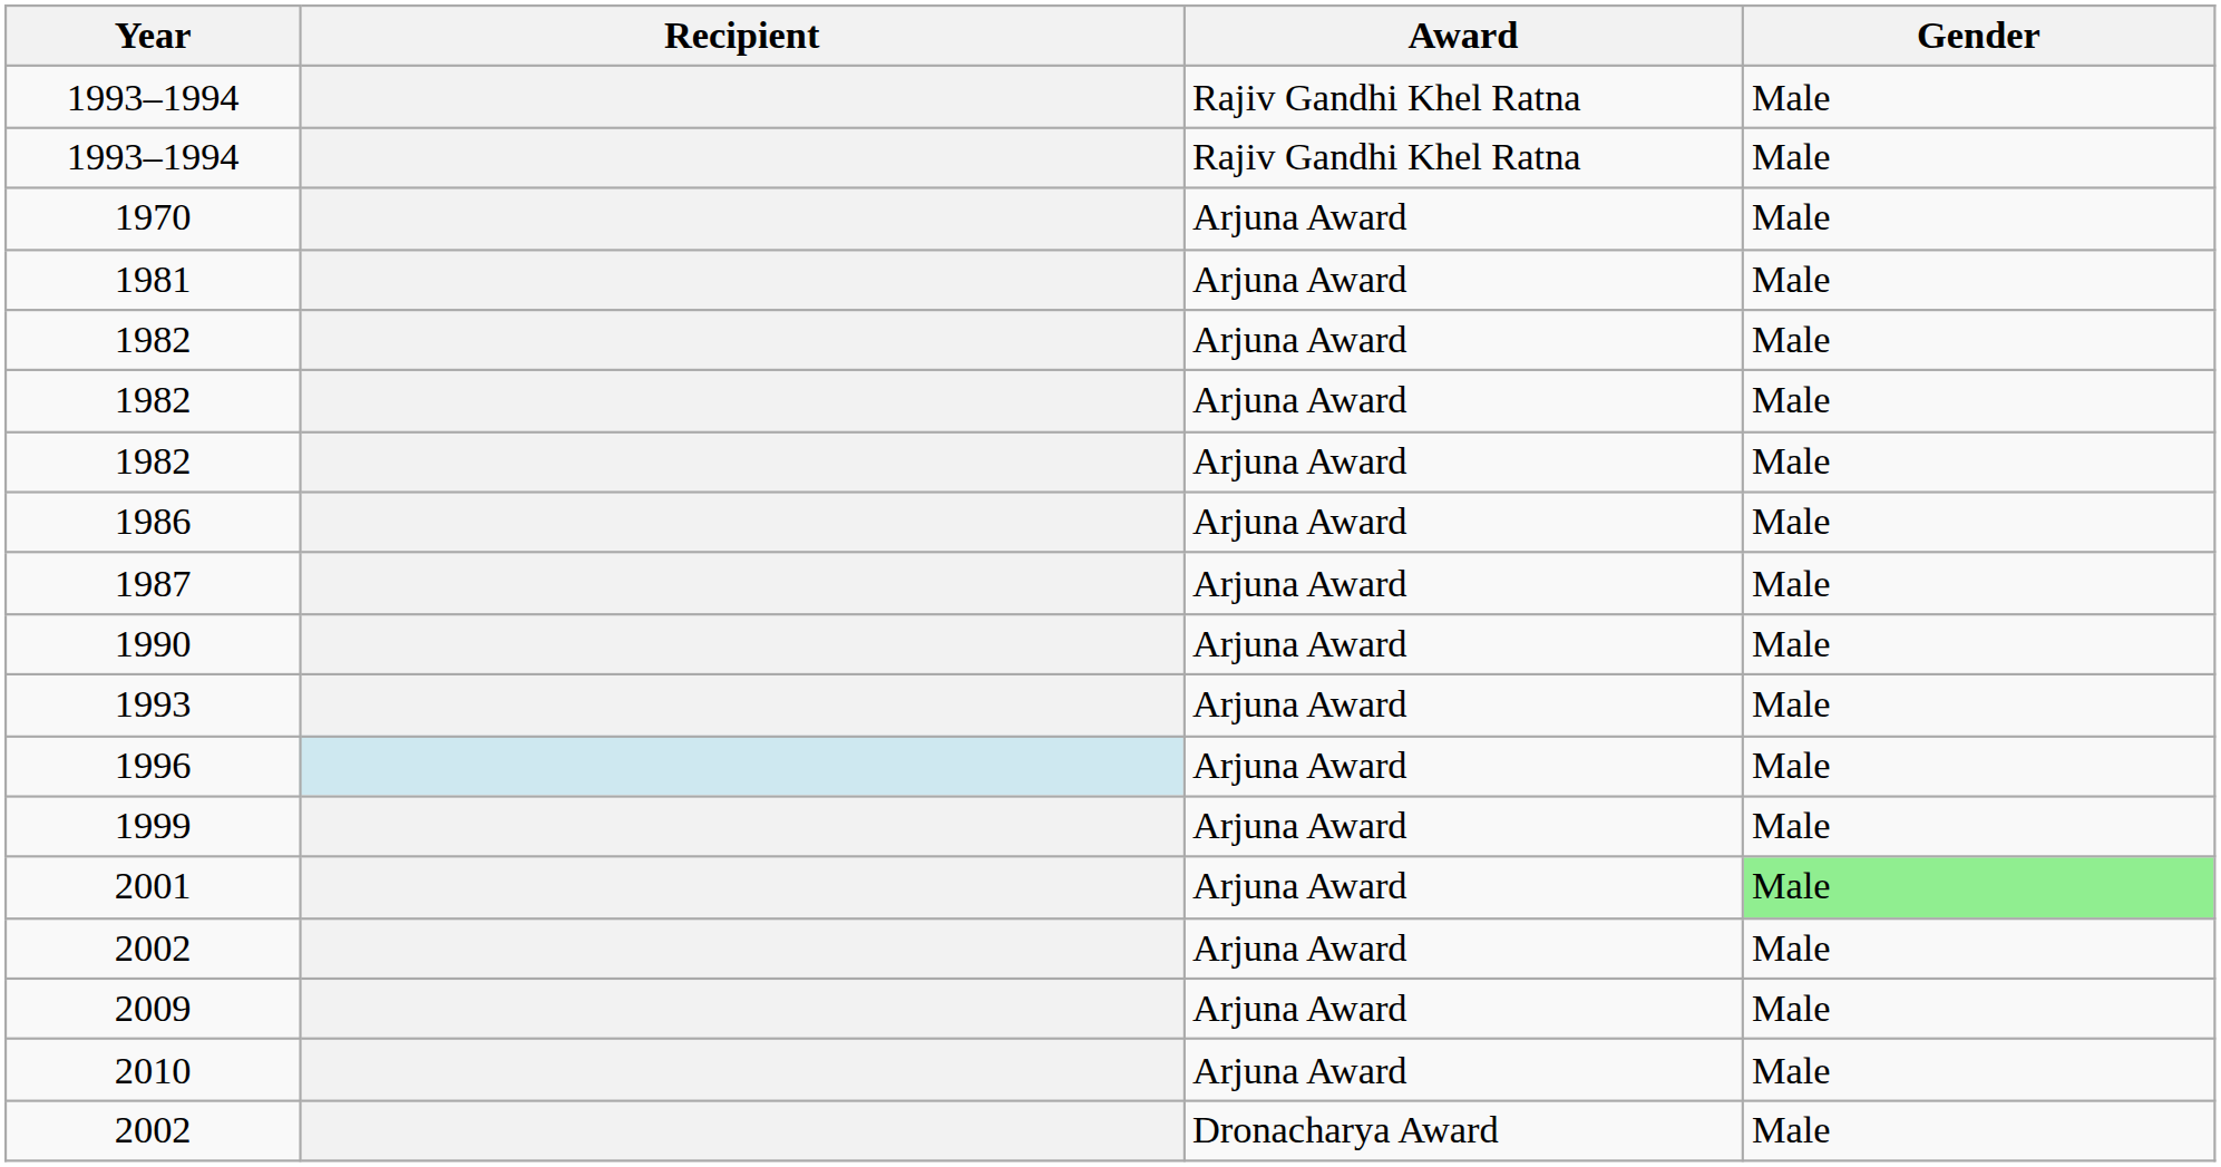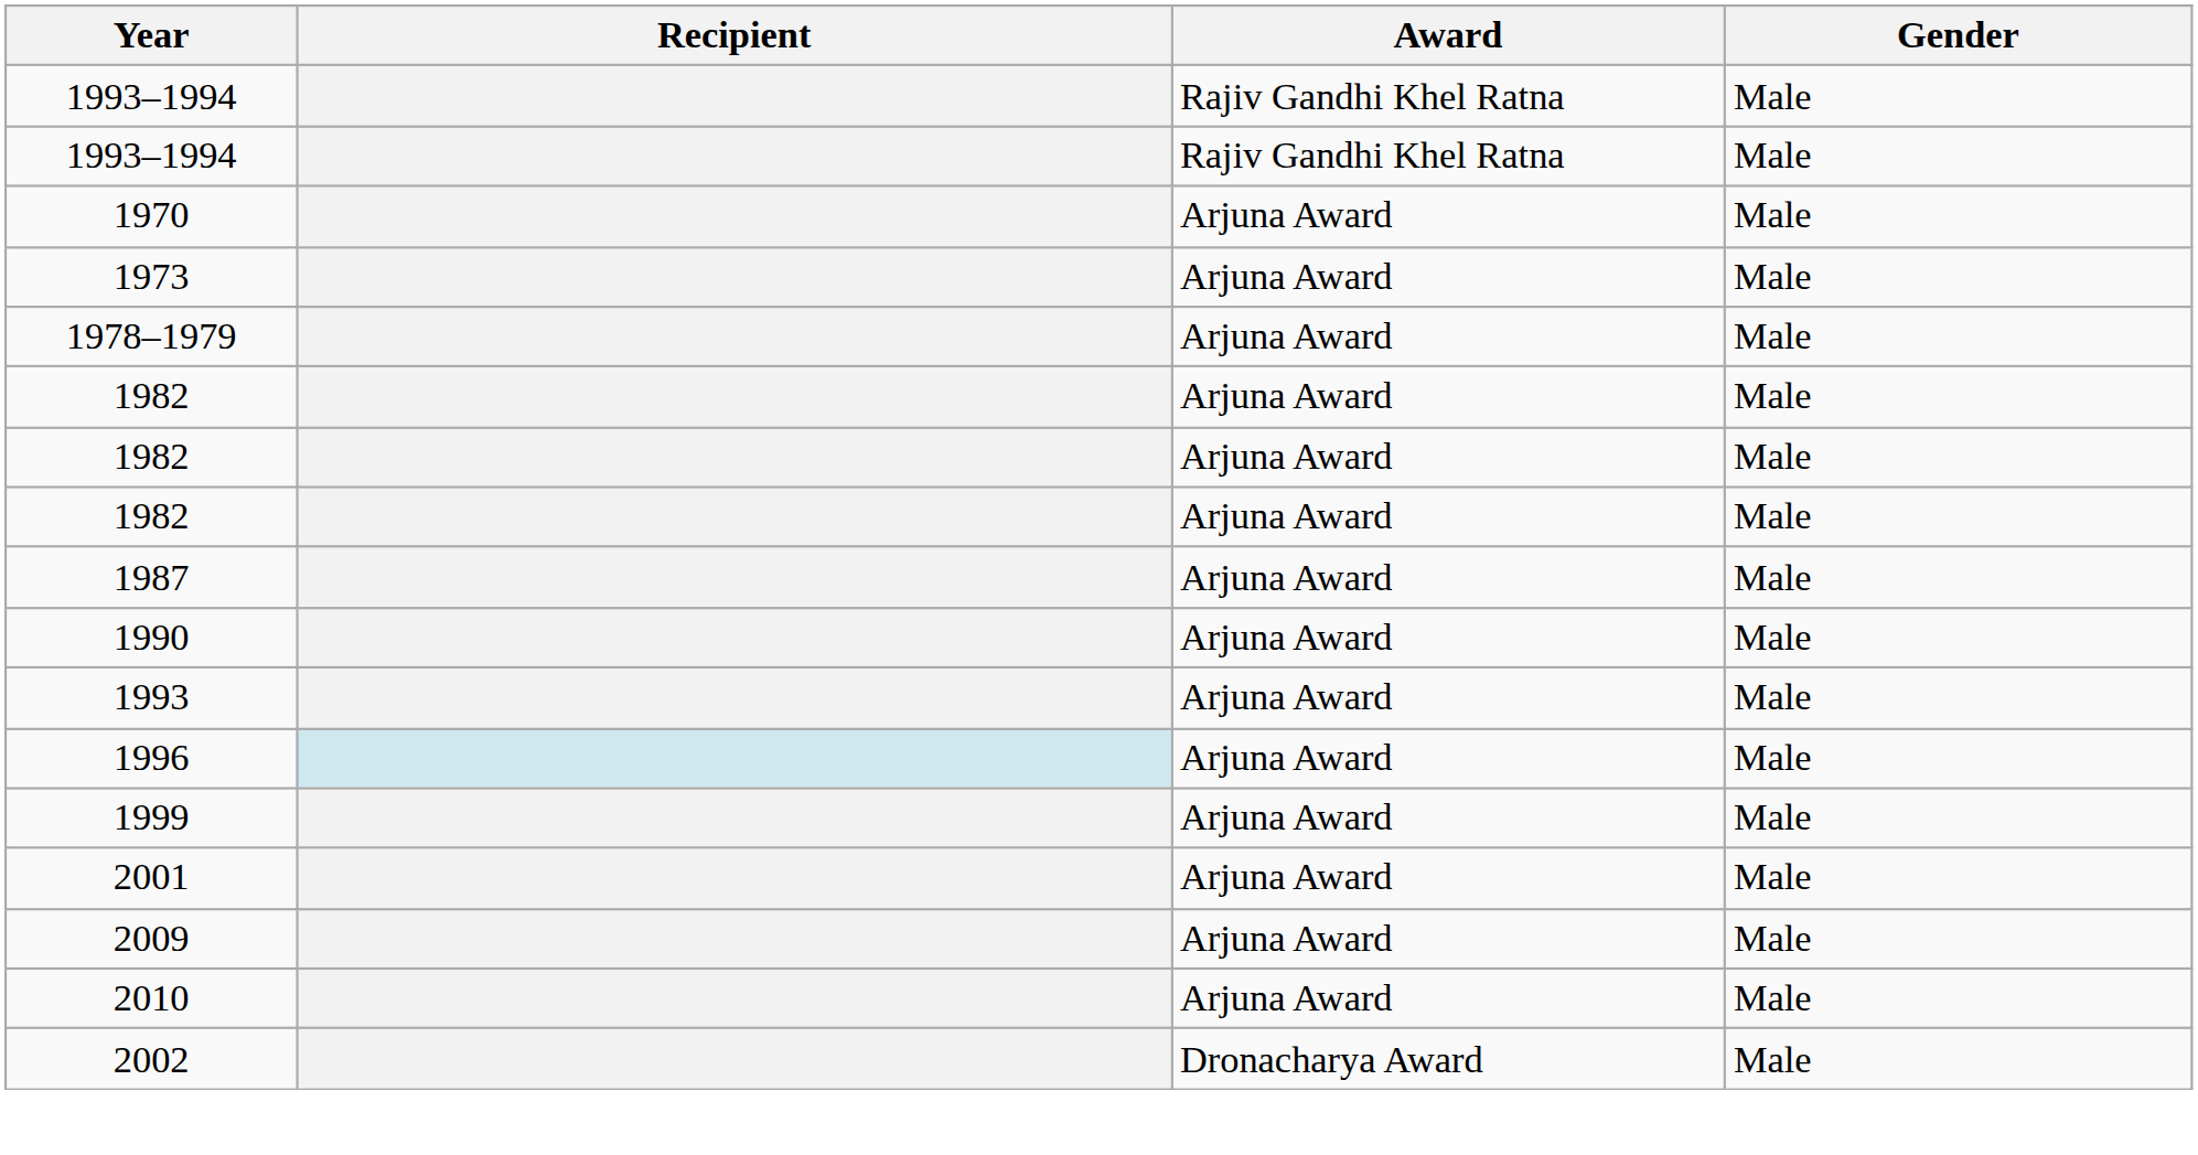+ row: 1973 | Arjuna Award | Male
+ row: 1978–1979 | Arjuna Award | Male
- row: 1981 | Arjuna Award | Male
- row: 1986 | Arjuna Award | Male
2001 | Gender: lightgreen background -> no background
- row: 2002 | Arjuna Award | Male
